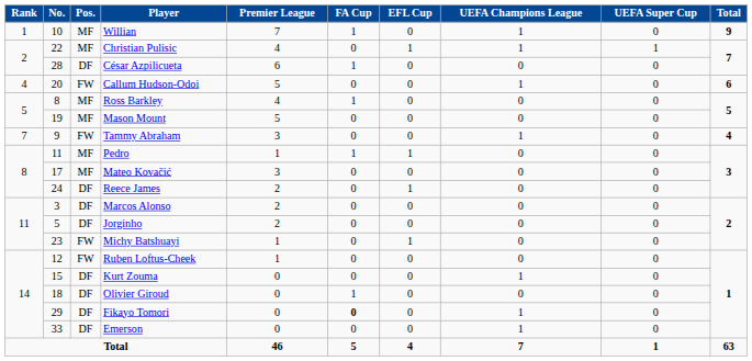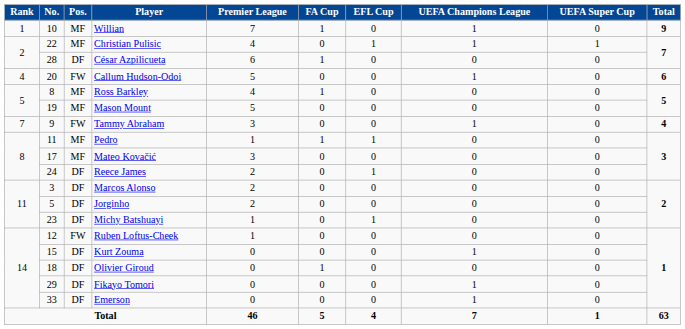Michy Batshuayi | Pos.: FW -> DF
Fikayo Tomori | FA Cup: bold -> normal
